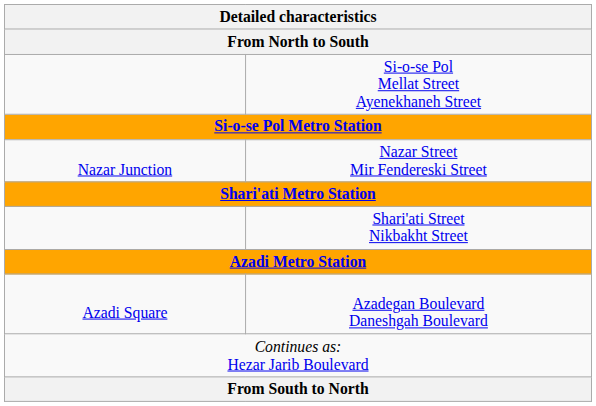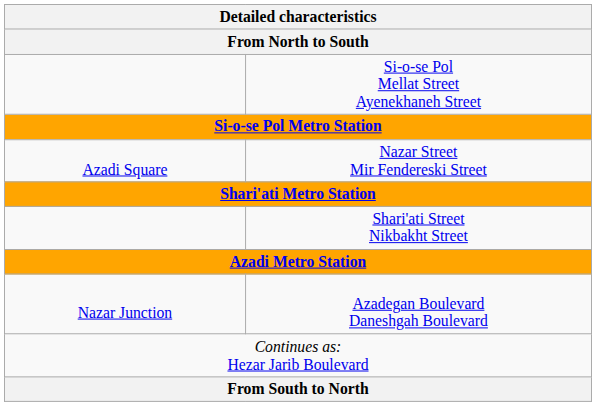Nazar Street Mir Fendereski Street | column 1: Nazar Junction -> Azadi Square
Azadegan Boulevard Daneshgah Boulevard | column 1: Azadi Square -> Nazar Junction
